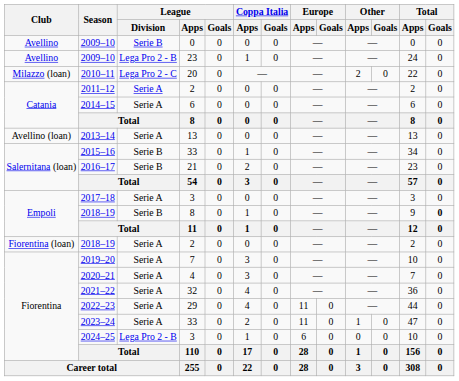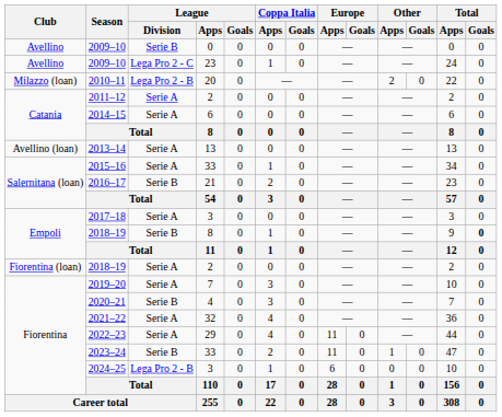2009–10 / 23 | League / Division: Lega Pro 2 - B -> Lega Pro 2 - C
2010–11 | League / Division: Lega Pro 2 - C -> Lega Pro 2 - B
2015–16 | League / Division: Serie B -> Serie A
2020–21 | League / Division: Serie A -> Serie B
2023–24 | League / Division: Serie A -> Serie B
